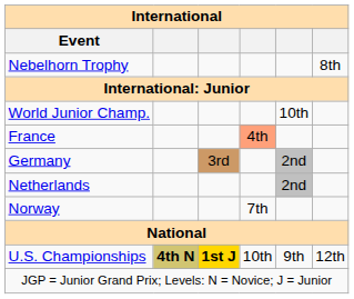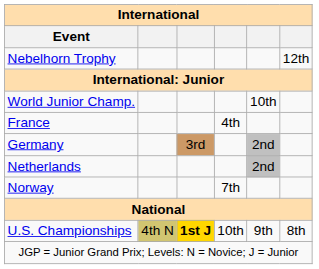Nebelhorn Trophy | column 6: 8th -> 12th
France | column 4: lightsalmon background -> no background
U.S. Championships | column 2: bold -> normal
U.S. Championships | column 6: 12th -> 8th
